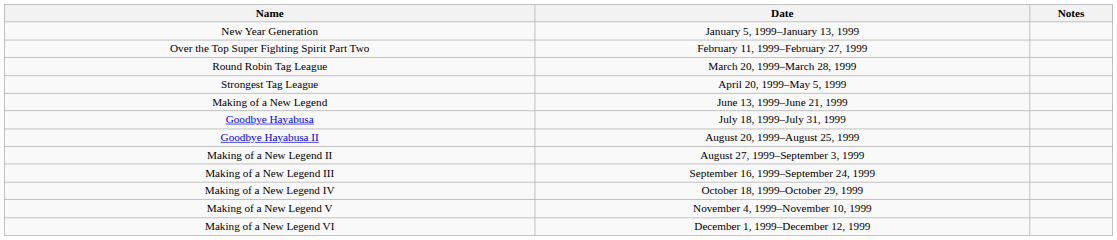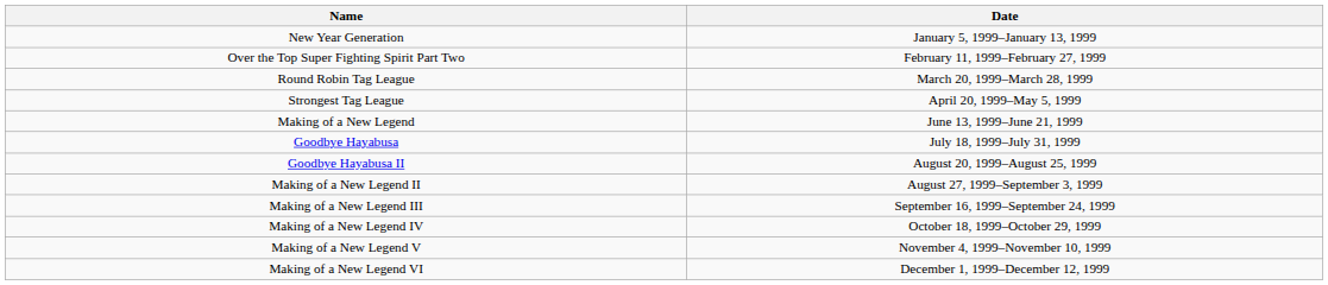- column: Notes
